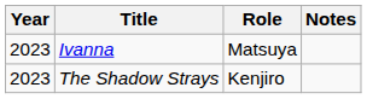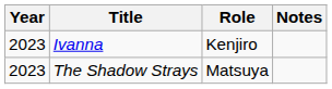Ivanna | Role: Matsuya -> Kenjiro
The Shadow Strays | Role: Kenjiro -> Matsuya
